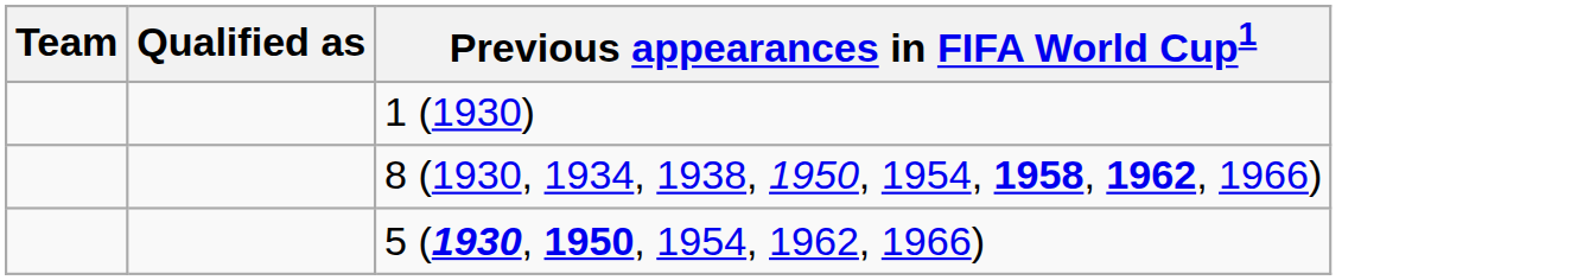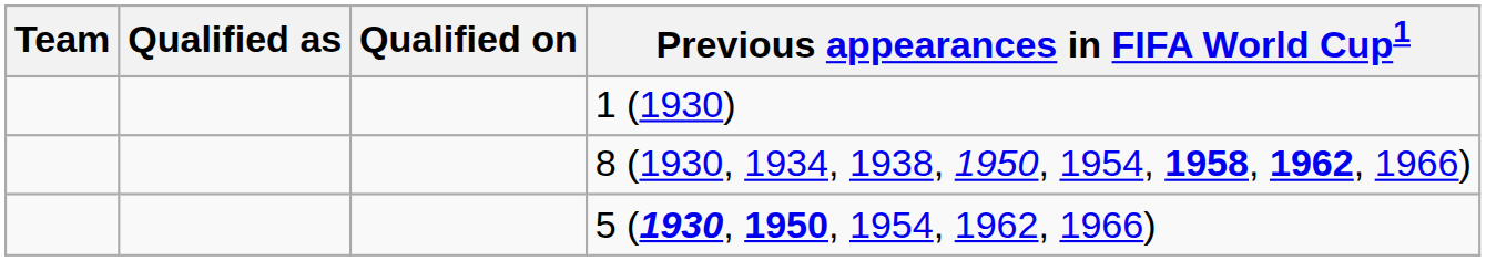+ column: Qualified on
